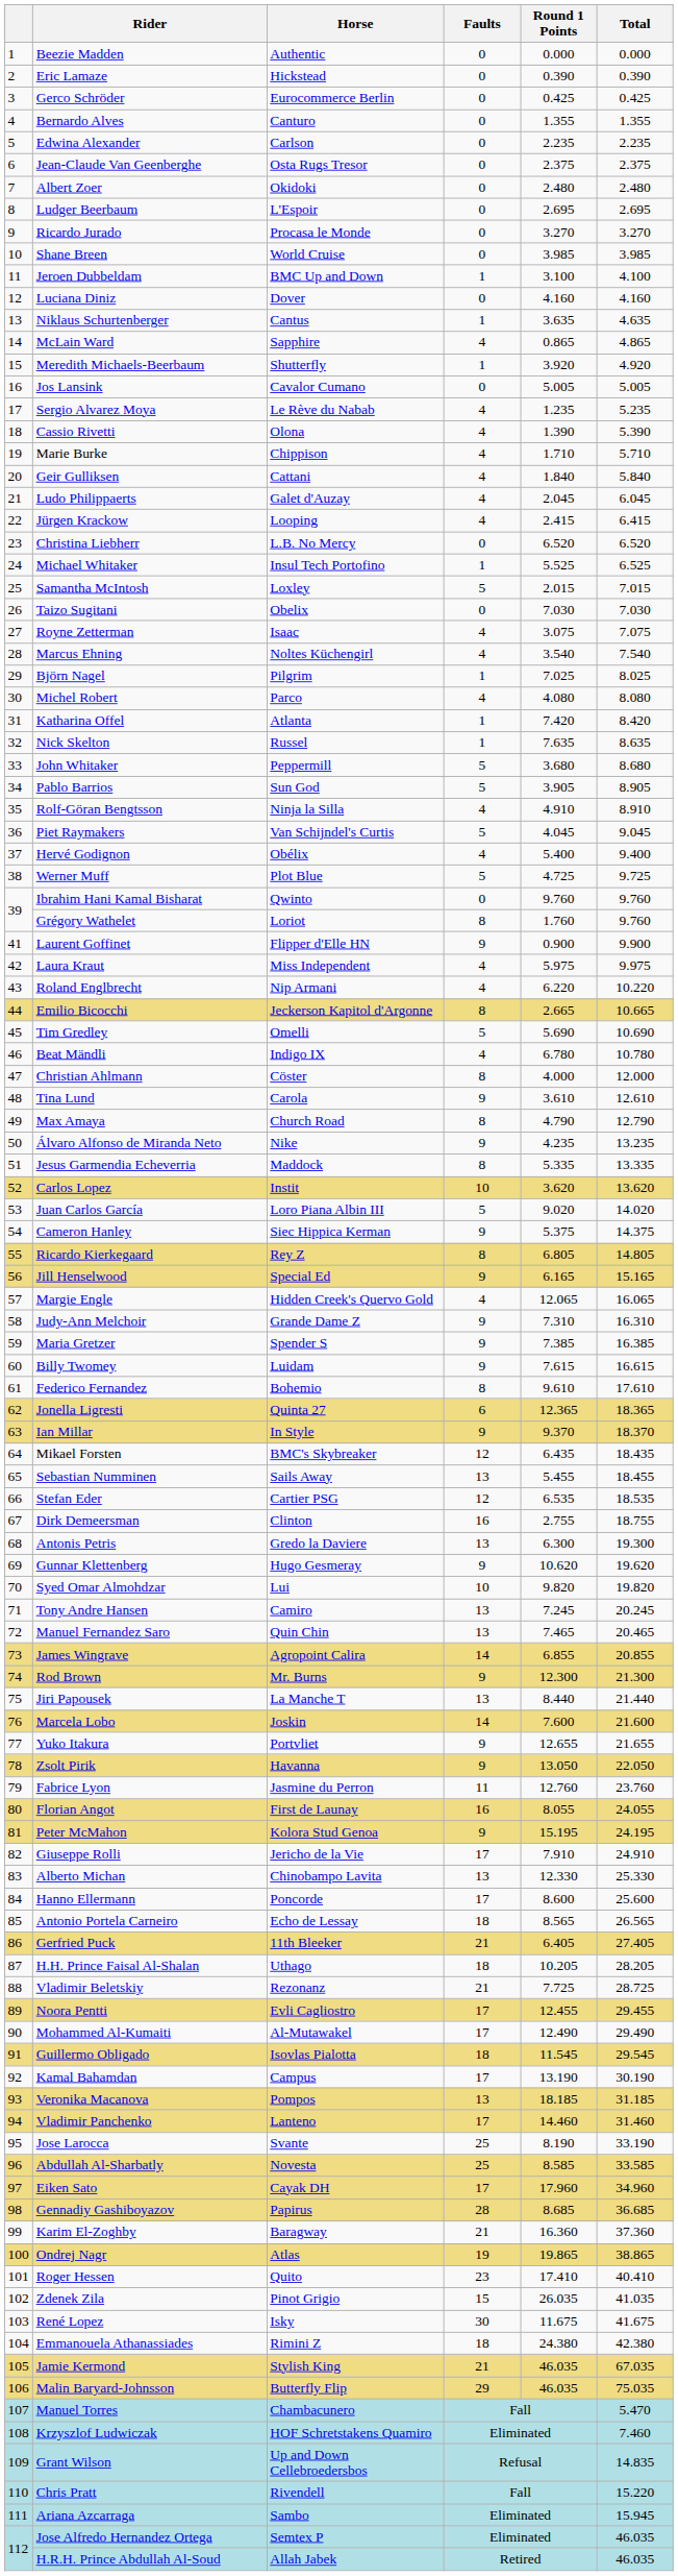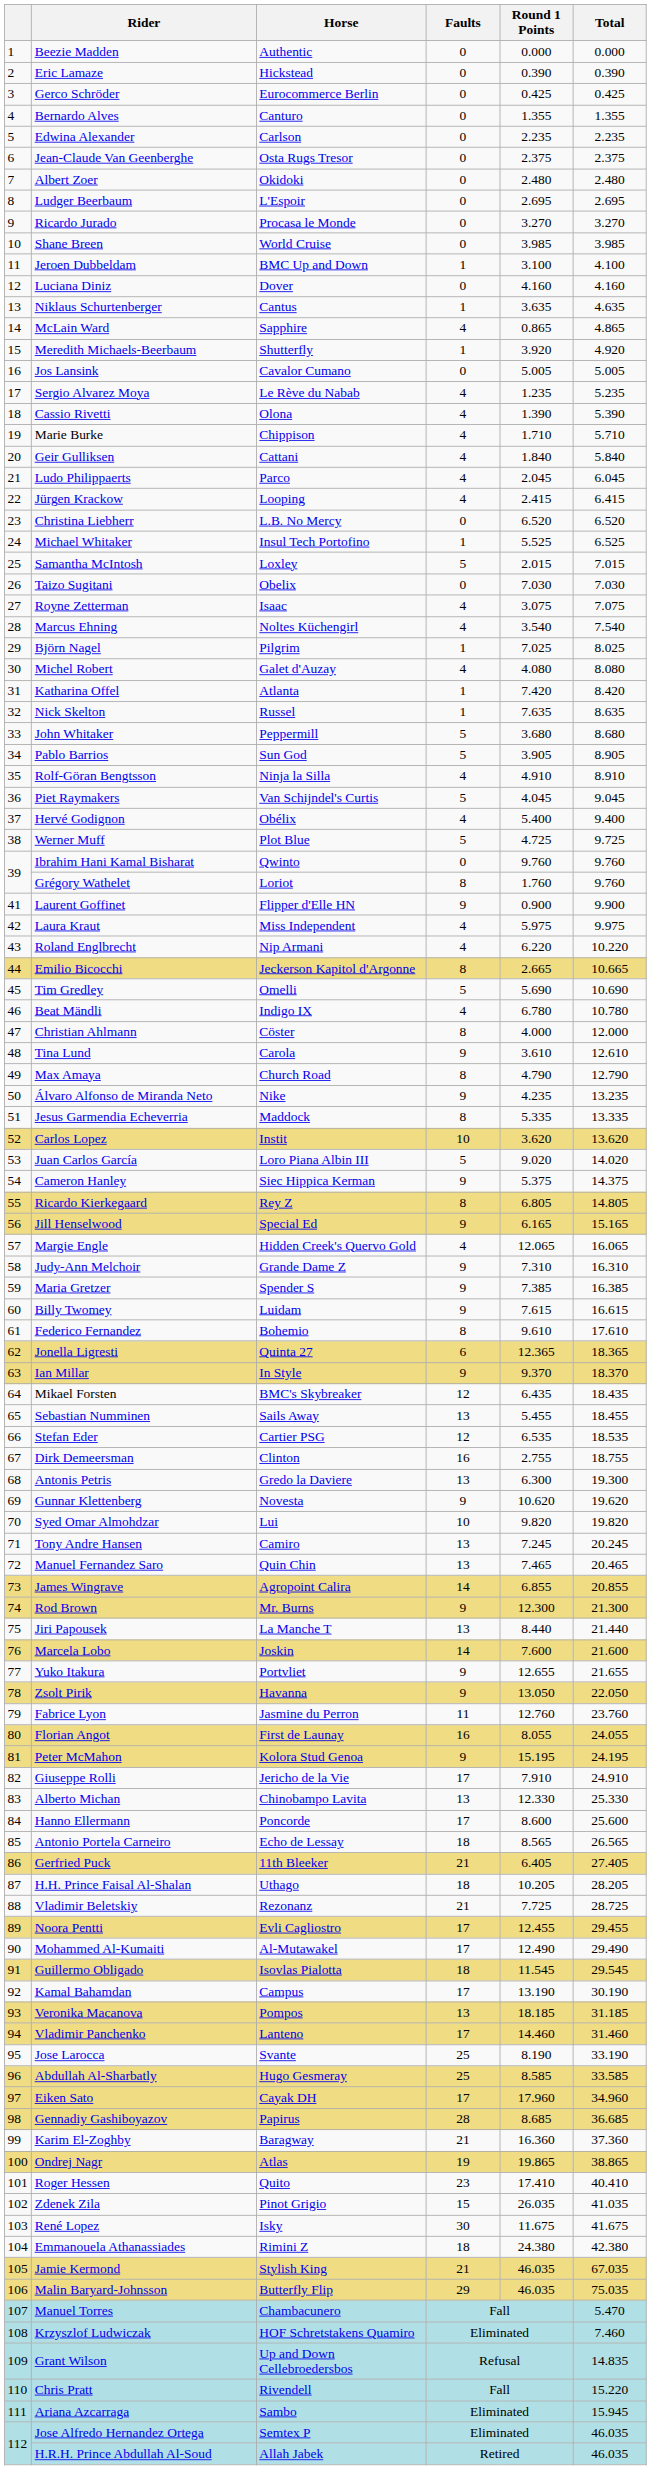Ludo Philippaerts | Horse: Galet d'Auzay -> Parco
Michel Robert | Horse: Parco -> Galet d'Auzay
Gunnar Klettenberg | Horse: Hugo Gesmeray -> Novesta
Abdullah Al-Sharbatly | Horse: Novesta -> Hugo Gesmeray
